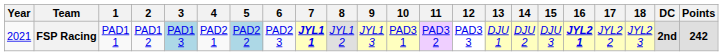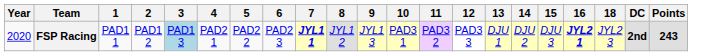- column: 17 | JYL2 2
FSP Racing | Year: 2021 -> 2020
FSP Racing | 5: lightblue background -> no background
FSP Racing | Points: 242 -> 243
